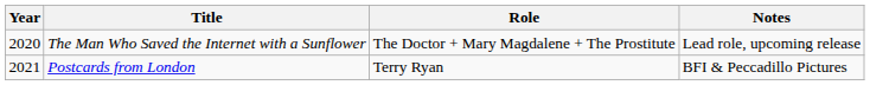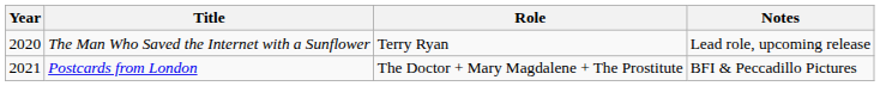The Man Who Saved the Internet with a Sunflower | Role: The Doctor + Mary Magdalene + The Prostitute -> Terry Ryan
Postcards from London | Role: Terry Ryan -> The Doctor + Mary Magdalene + The Prostitute
